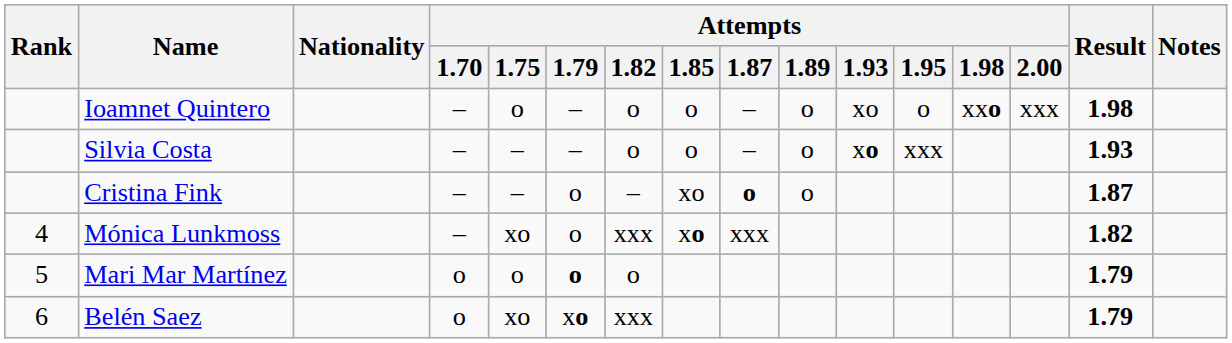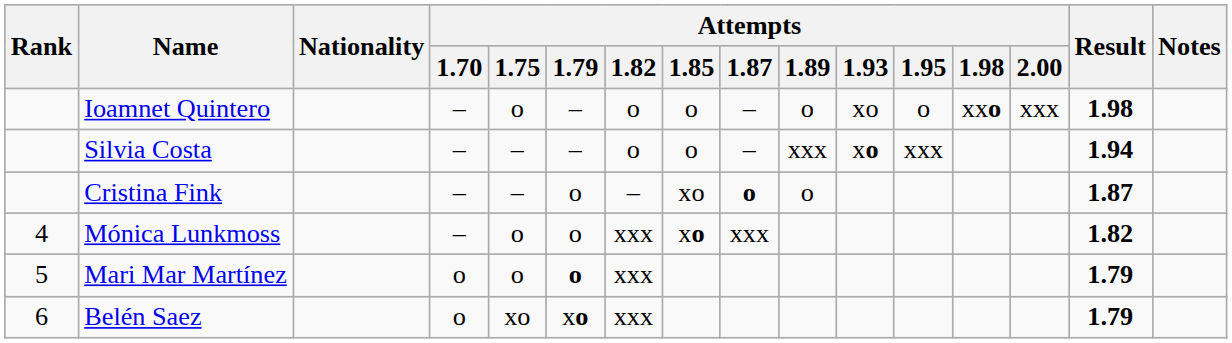Silvia Costa | Attempts / 1.89: o -> xxx
Silvia Costa | Result: 1.93 -> 1.94
Mónica Lunkmoss | Attempts / 1.75: xo -> o
Mari Mar Martínez | Attempts / 1.82: o -> xxx
